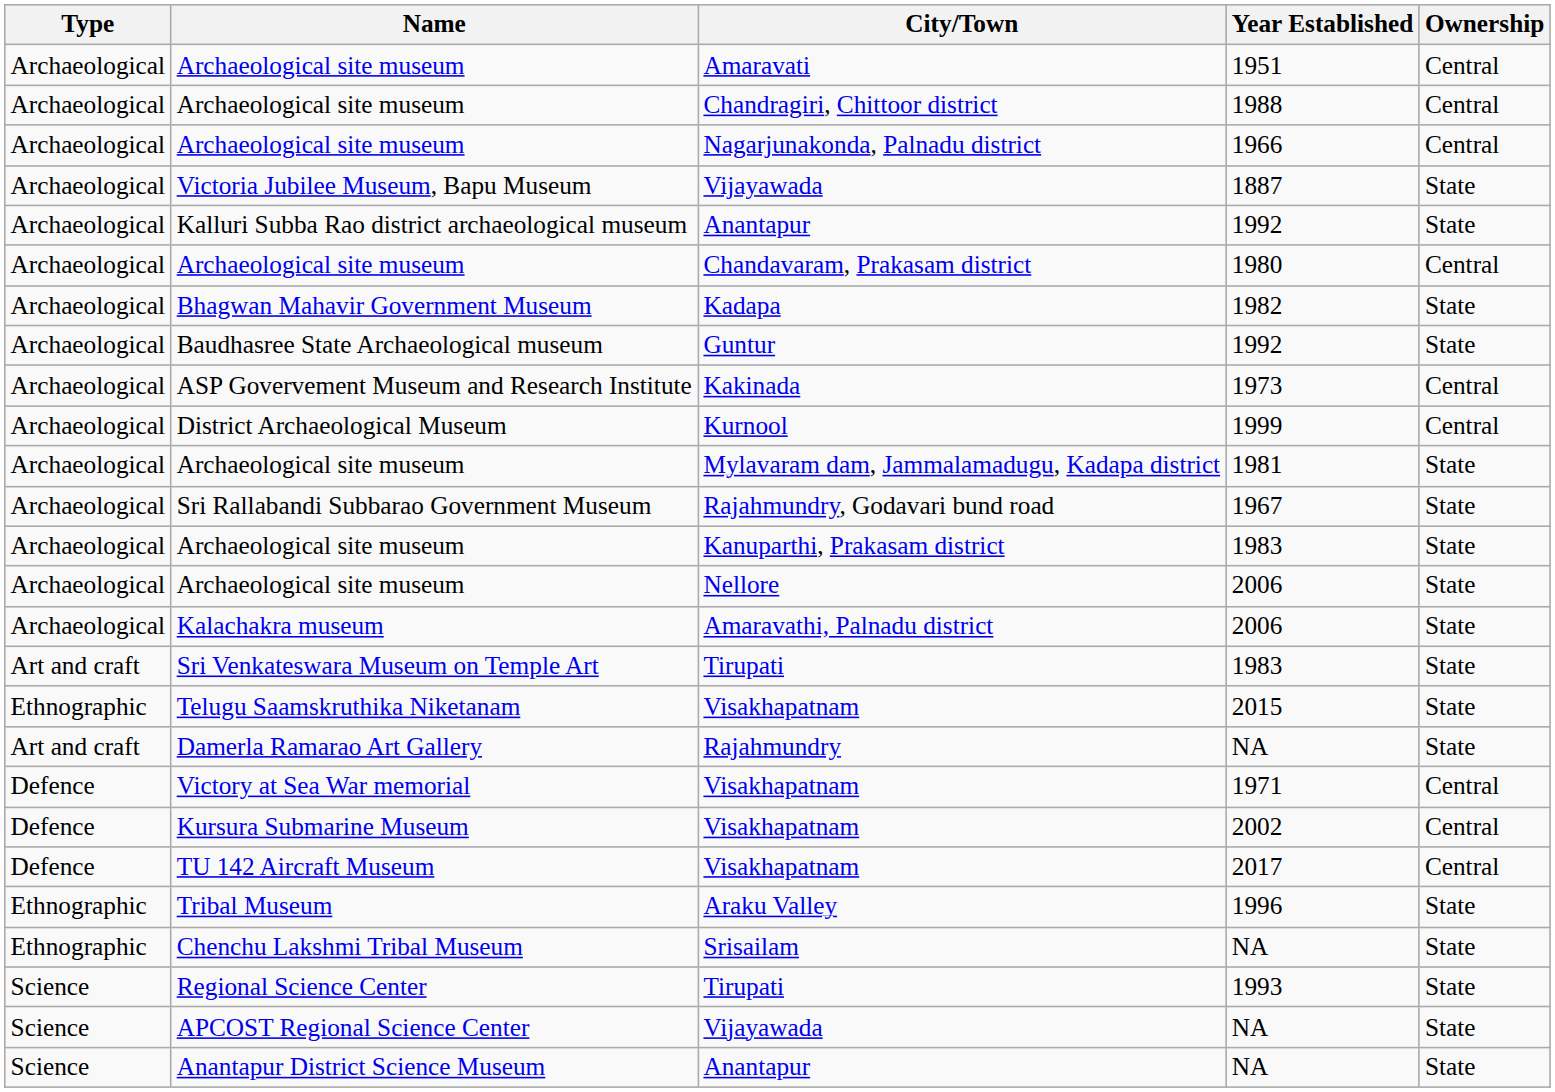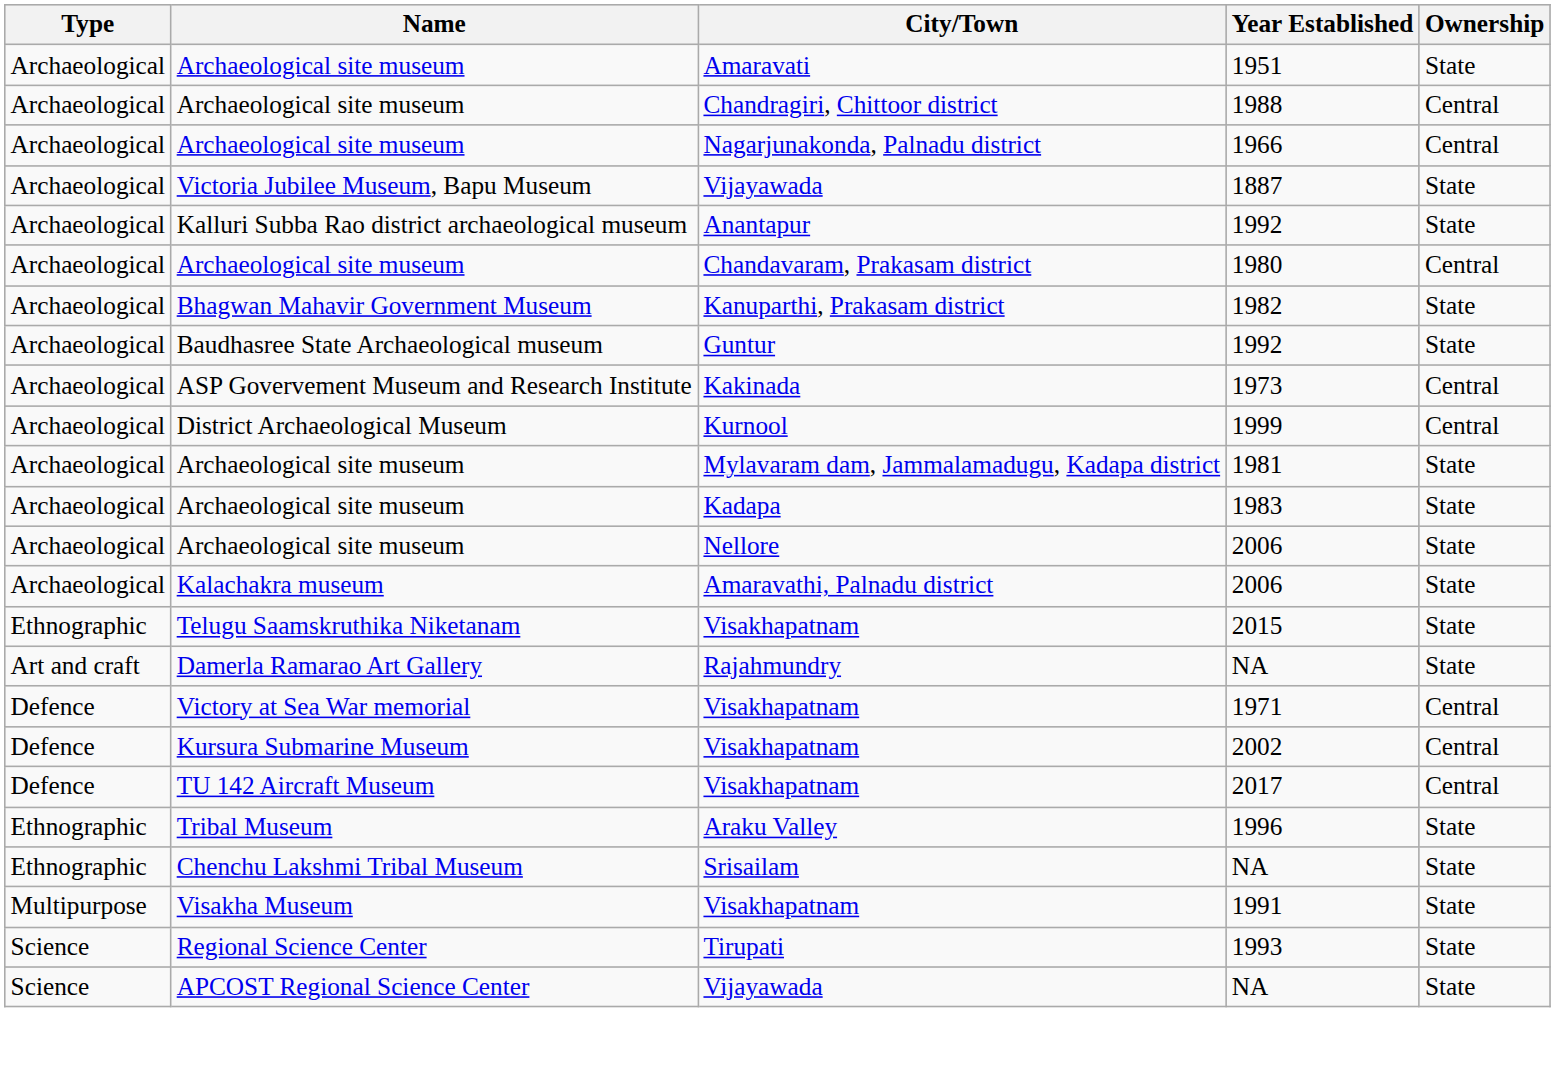Archaeological site museum / 1951 | Ownership: Central -> State
Bhagwan Mahavir Government Museum | City/Town: Kadapa -> Kanuparthi, Prakasam district
- row: Archaeological | Sri Rallabandi Subbarao Government Museum | Rajahmundry, Godavari bund road | 1967 | State
Archaeological site museum / 1983 | City/Town: Kanuparthi, Prakasam district -> Kadapa
- row: Art and craft | Sri Venkateswara Museum on Temple Art | Tirupati | 1983 | State
+ row: Multipurpose | Visakha Museum | Visakhapatnam | 1991 | State
- row: Science | Anantapur District Science Museum | Anantapur | NA | State
